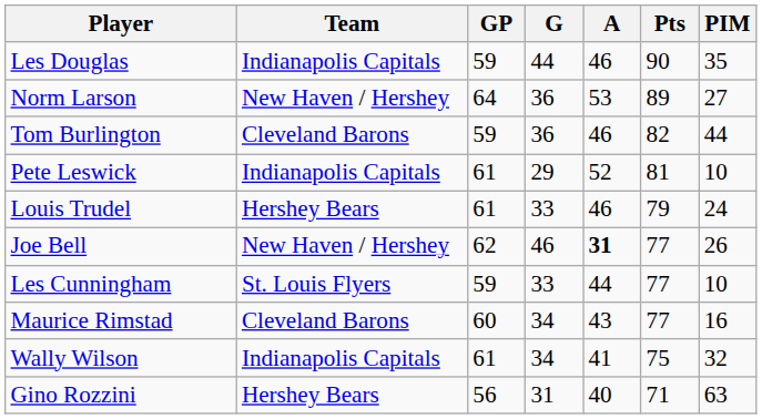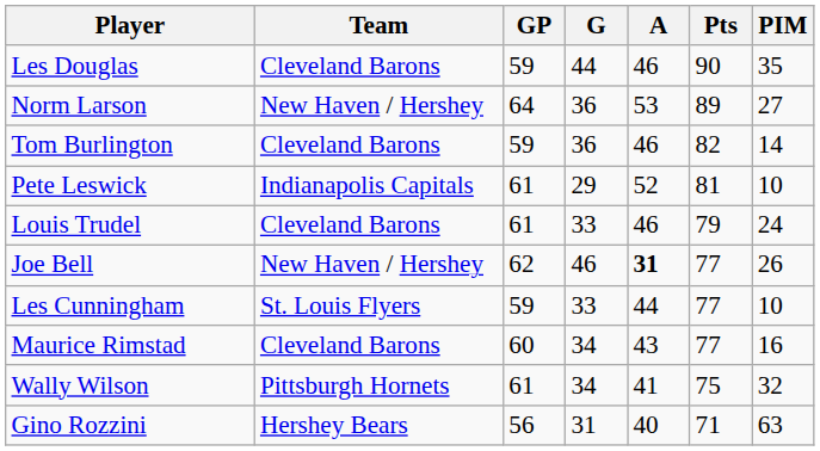Les Douglas | Team: Indianapolis Capitals -> Cleveland Barons
Tom Burlington | PIM: 44 -> 14
Louis Trudel | Team: Hershey Bears -> Cleveland Barons
Wally Wilson | Team: Indianapolis Capitals -> Pittsburgh Hornets
